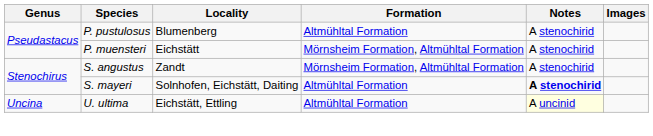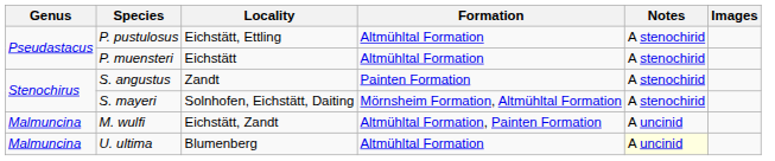P. pustulosus | Locality: Blumenberg -> Eichstätt, Ettling
P. muensteri | Formation: Mörnsheim Formation, Altmühltal Formation -> Altmühltal Formation
S. angustus | Formation: Mörnsheim Formation, Altmühltal Formation -> Painten Formation
S. mayeri | Formation: Altmühltal Formation -> Mörnsheim Formation, Altmühltal Formation
S. mayeri | Notes: bold -> normal
+ row: Malmuncina | M. wulfi | Eichstätt, Zandt | Altmühltal Formation, Painten Formation | A uncinid
U. ultima | Genus: Uncina -> Malmuncina
U. ultima | Locality: Eichstätt, Ettling -> Blumenberg
